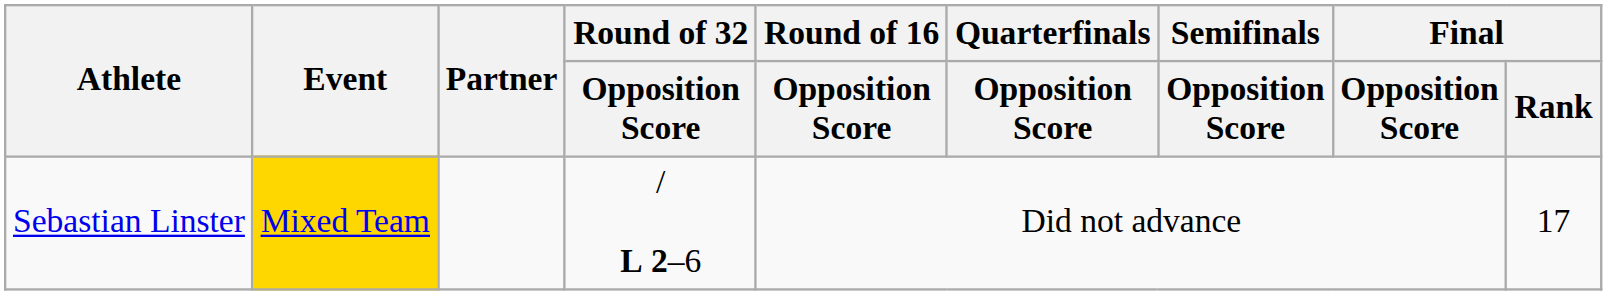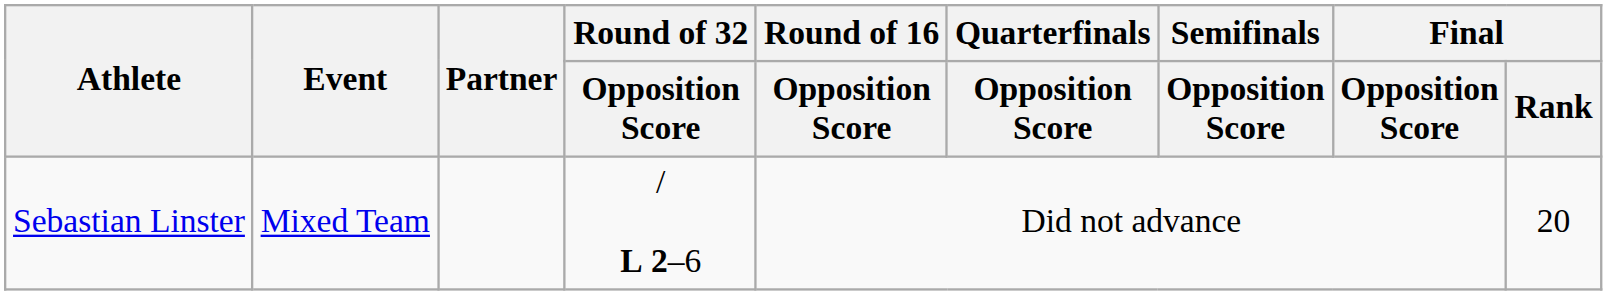Sebastian Linster | Event: gold background -> no background
Sebastian Linster | Final / Rank: 17 -> 20
